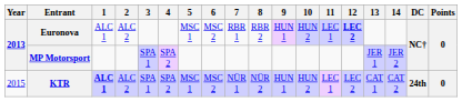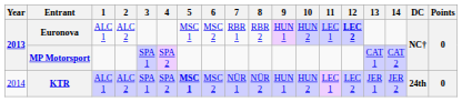MP Motorsport | 13: JER 1 -> CAT 1
MP Motorsport | 14: JER 2 -> CAT 2
KTR | Year: 2015 -> 2014
KTR | 1: bold -> normal
KTR | 5: normal -> bold
KTR | 13: CAT 1 -> JER 1
KTR | 14: CAT 2 -> JER 2
